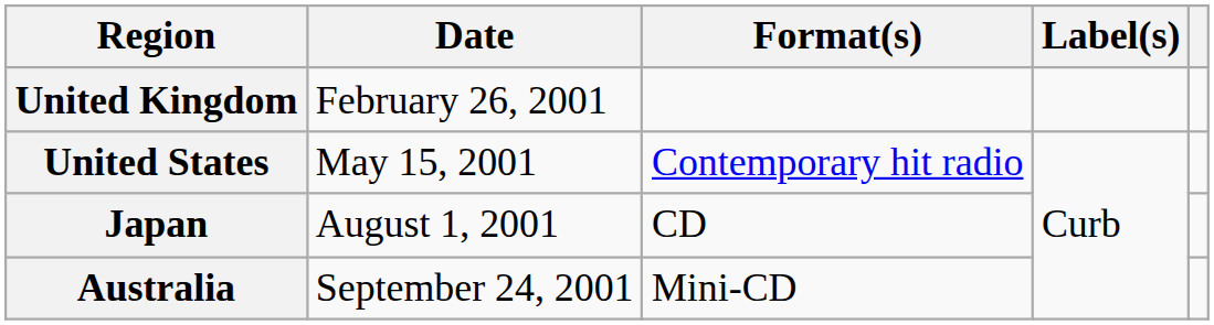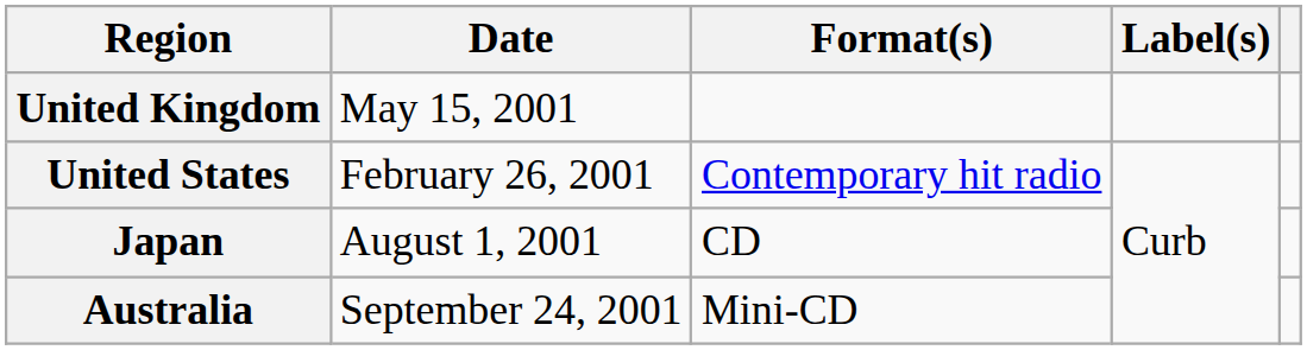United Kingdom | Date: February 26, 2001 -> May 15, 2001
United States | Date: May 15, 2001 -> February 26, 2001
